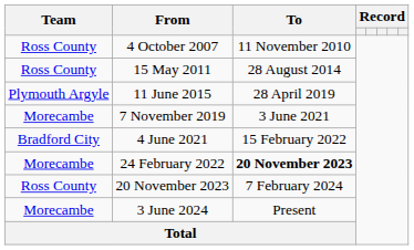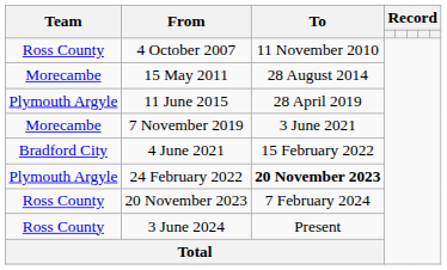15 May 2011 | Team: Ross County -> Morecambe
24 February 2022 | Team: Morecambe -> Plymouth Argyle
3 June 2024 | Team: Morecambe -> Ross County
